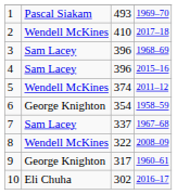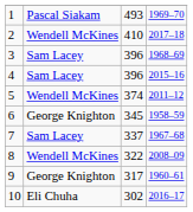6 | column 3: 354 -> 345
